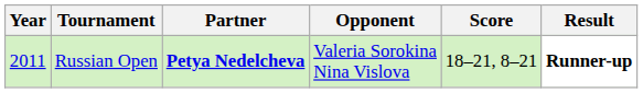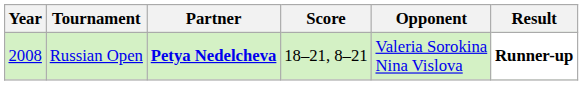columns swapped: Opponent <-> Score
Russian Open | Year: 2011 -> 2008
